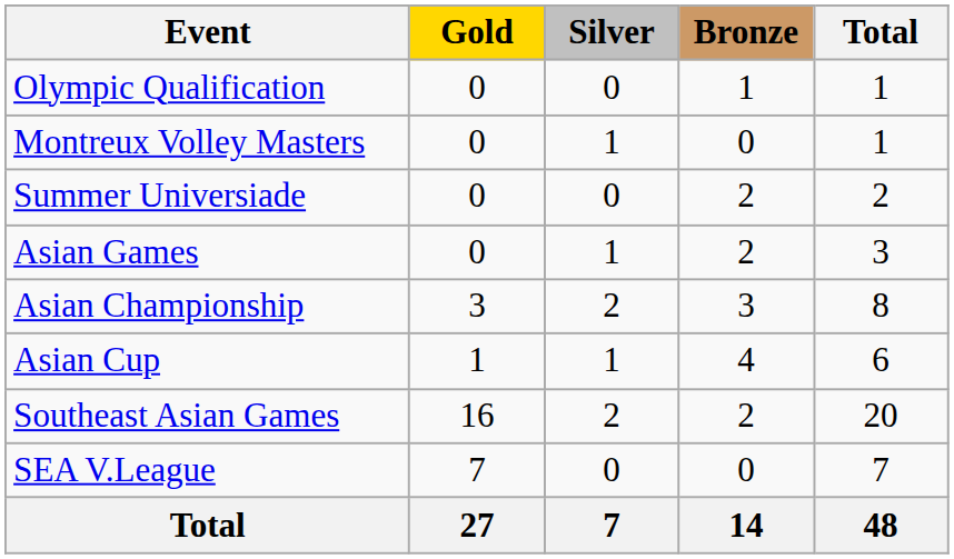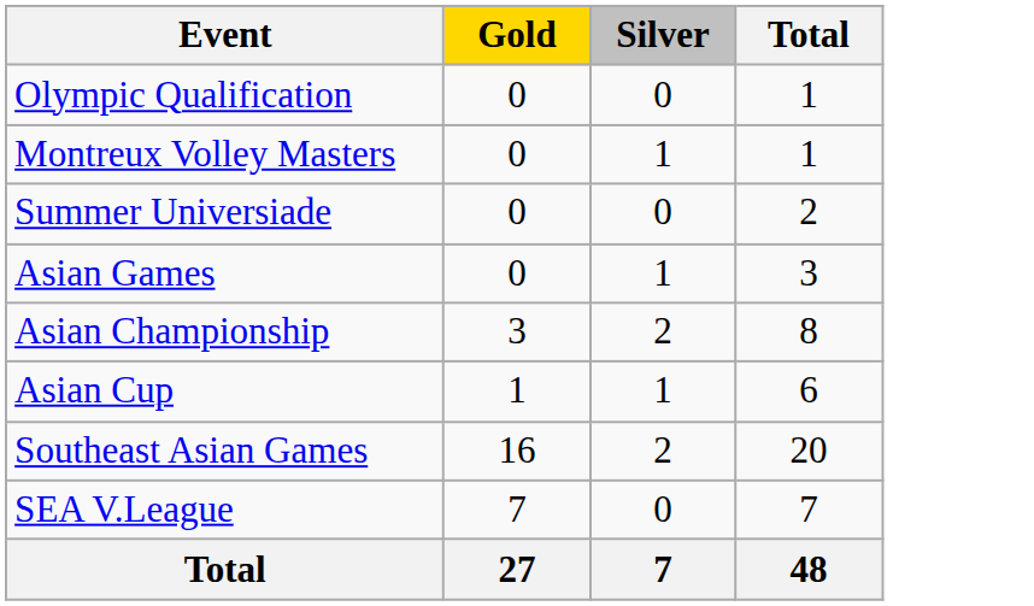- column: Bronze | 1 | 0 | 2 | 2 | 3 | 4 | 2 | 0 | 14
